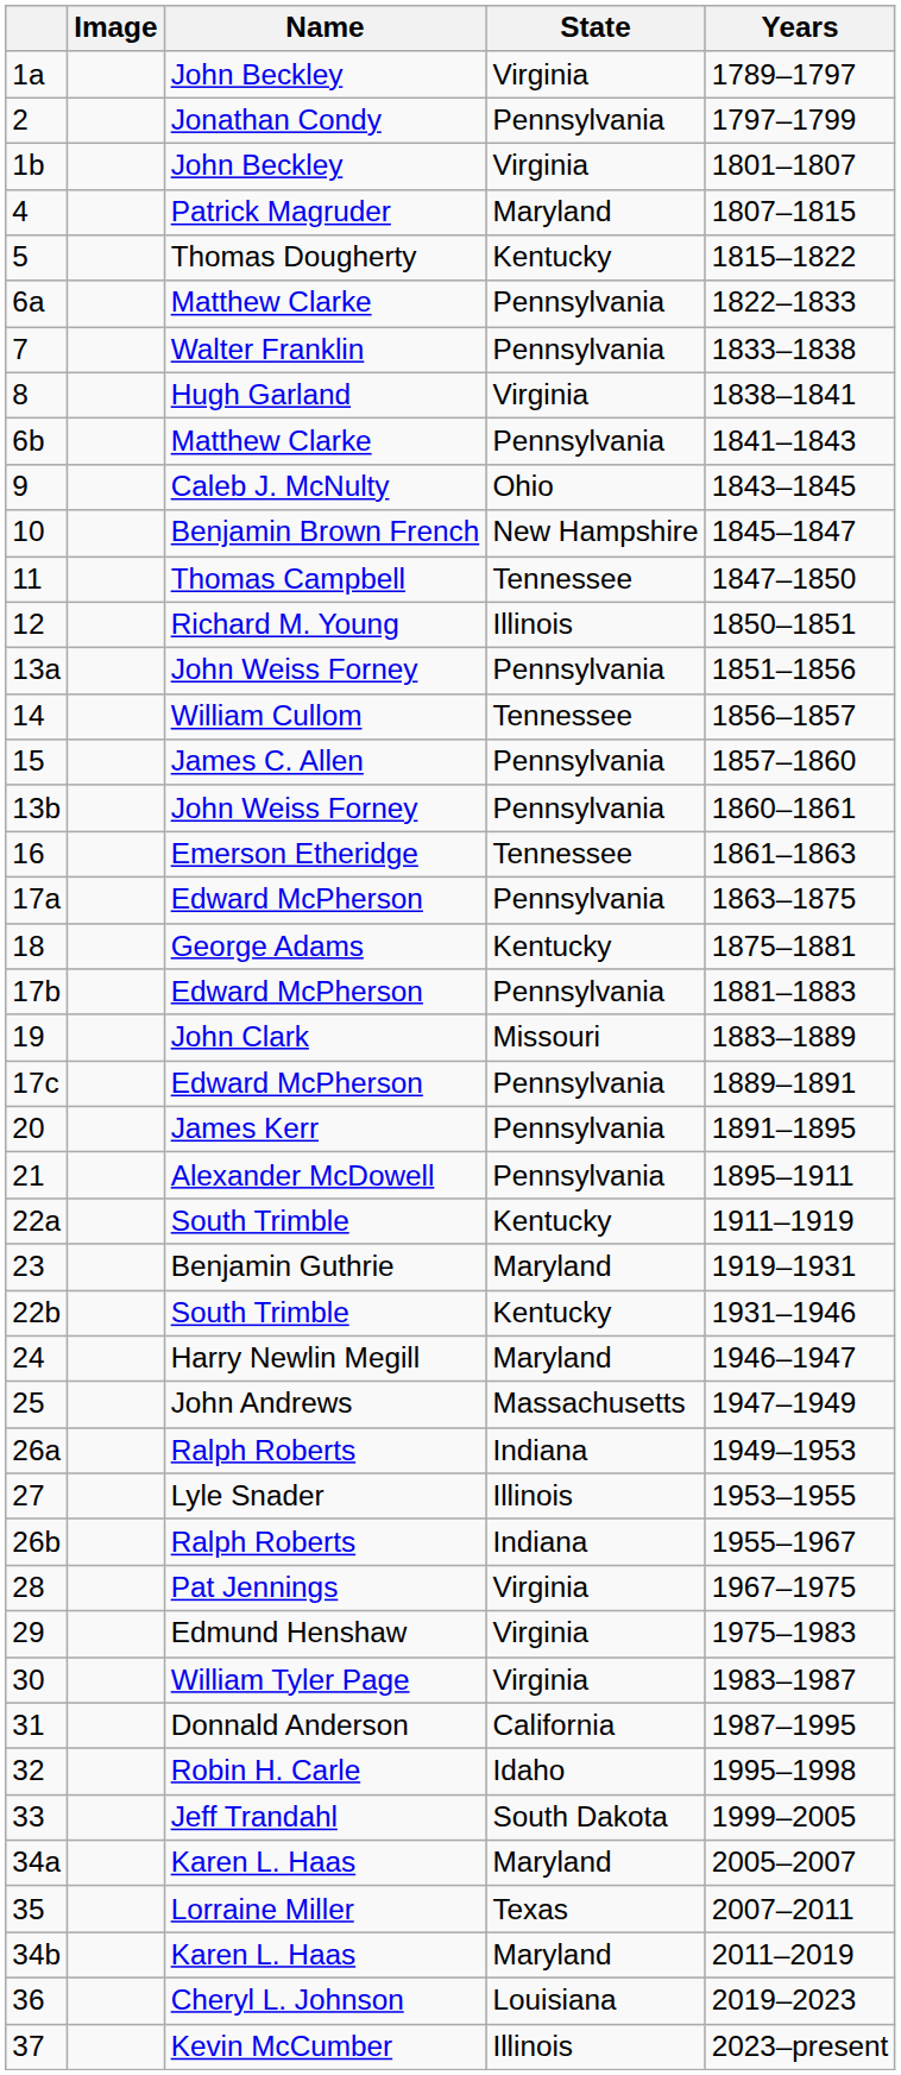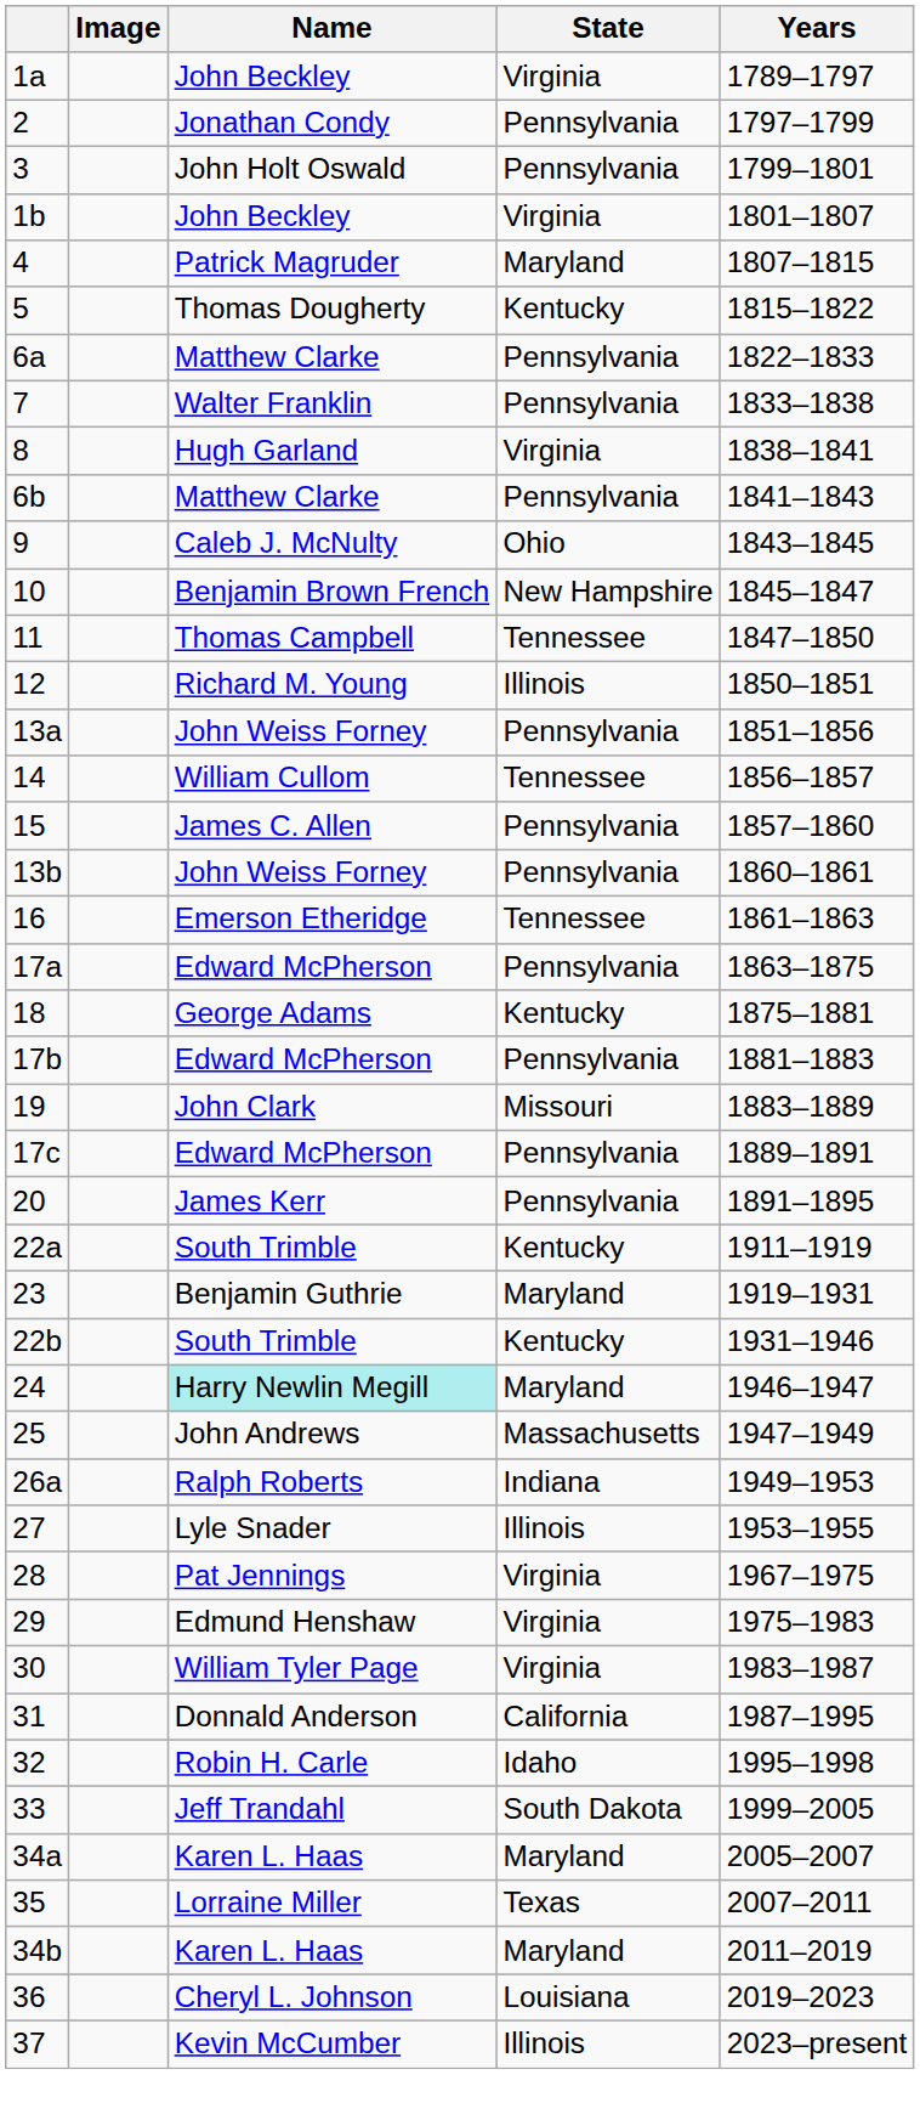+ row: 3 | John Holt Oswald | Pennsylvania | 1799–1801
- row: 21 | Alexander McDowell | Pennsylvania | 1895–1911
24 | Name: no background -> paleturquoise background
- row: 26b | Ralph Roberts | Indiana | 1955–1967
